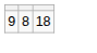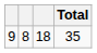+ column: Total | 35
